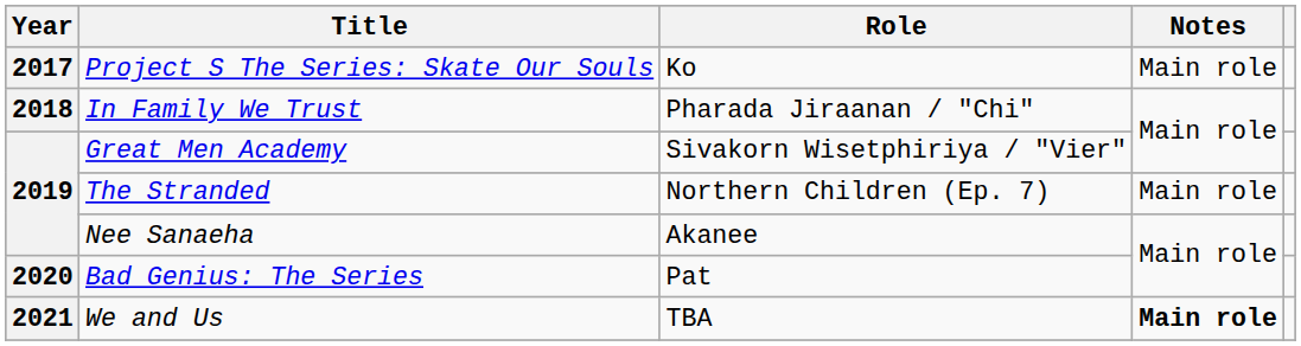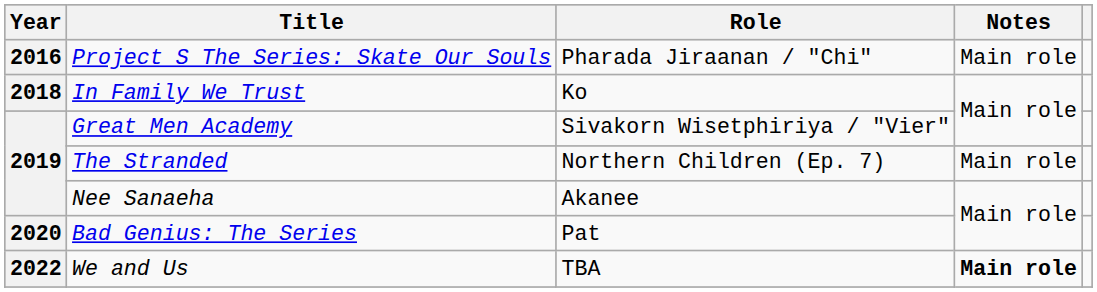Project S The Series: Skate Our Souls | Year: 2017 -> 2016
Project S The Series: Skate Our Souls | Role: Ko -> Pharada Jiraanan / "Chi"
In Family We Trust | Role: Pharada Jiraanan / "Chi" -> Ko
We and Us | Year: 2021 -> 2022
